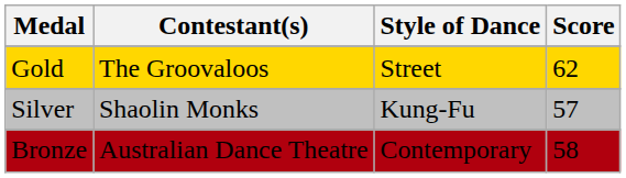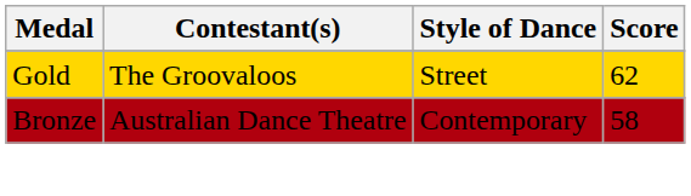- row: Silver | Shaolin Monks | Kung-Fu | 57
